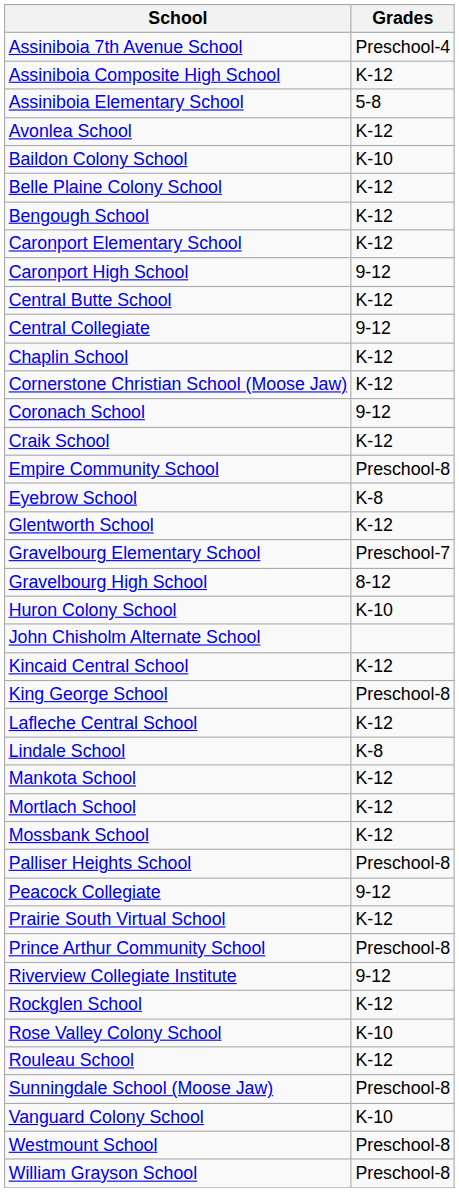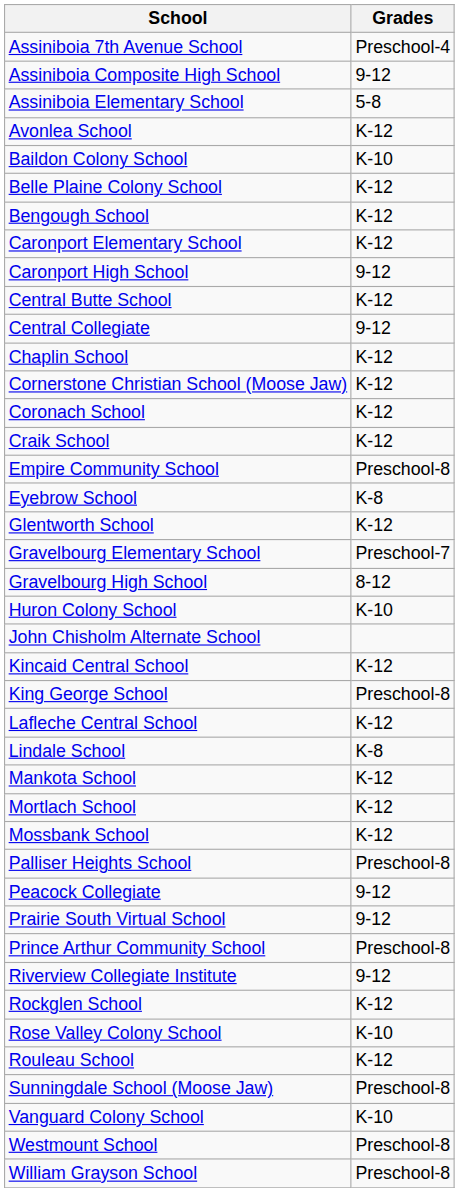Assiniboia Composite High School | Grades: K-12 -> 9-12
Coronach School | Grades: 9-12 -> K-12
Prairie South Virtual School | Grades: K-12 -> 9-12
